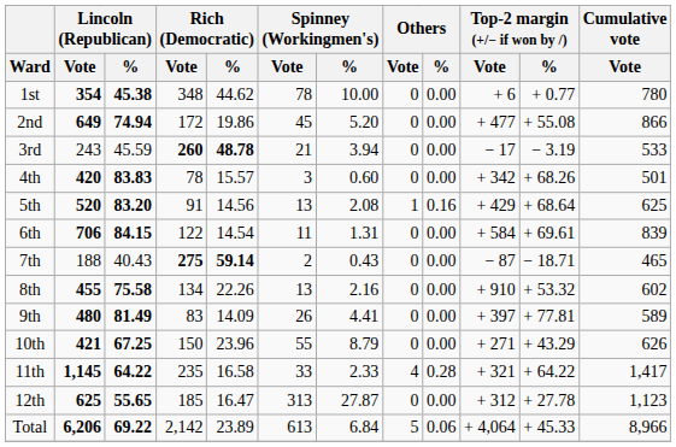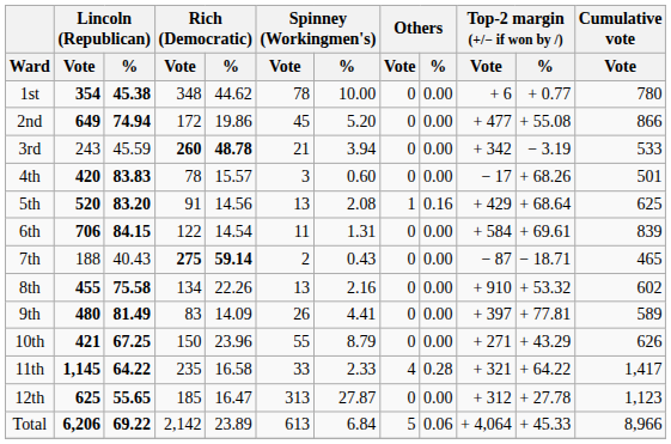3rd | Top-2 margin (+/− if won by /) / Vote: − 17 -> + 342
4th | Top-2 margin (+/− if won by /) / Vote: + 342 -> − 17
